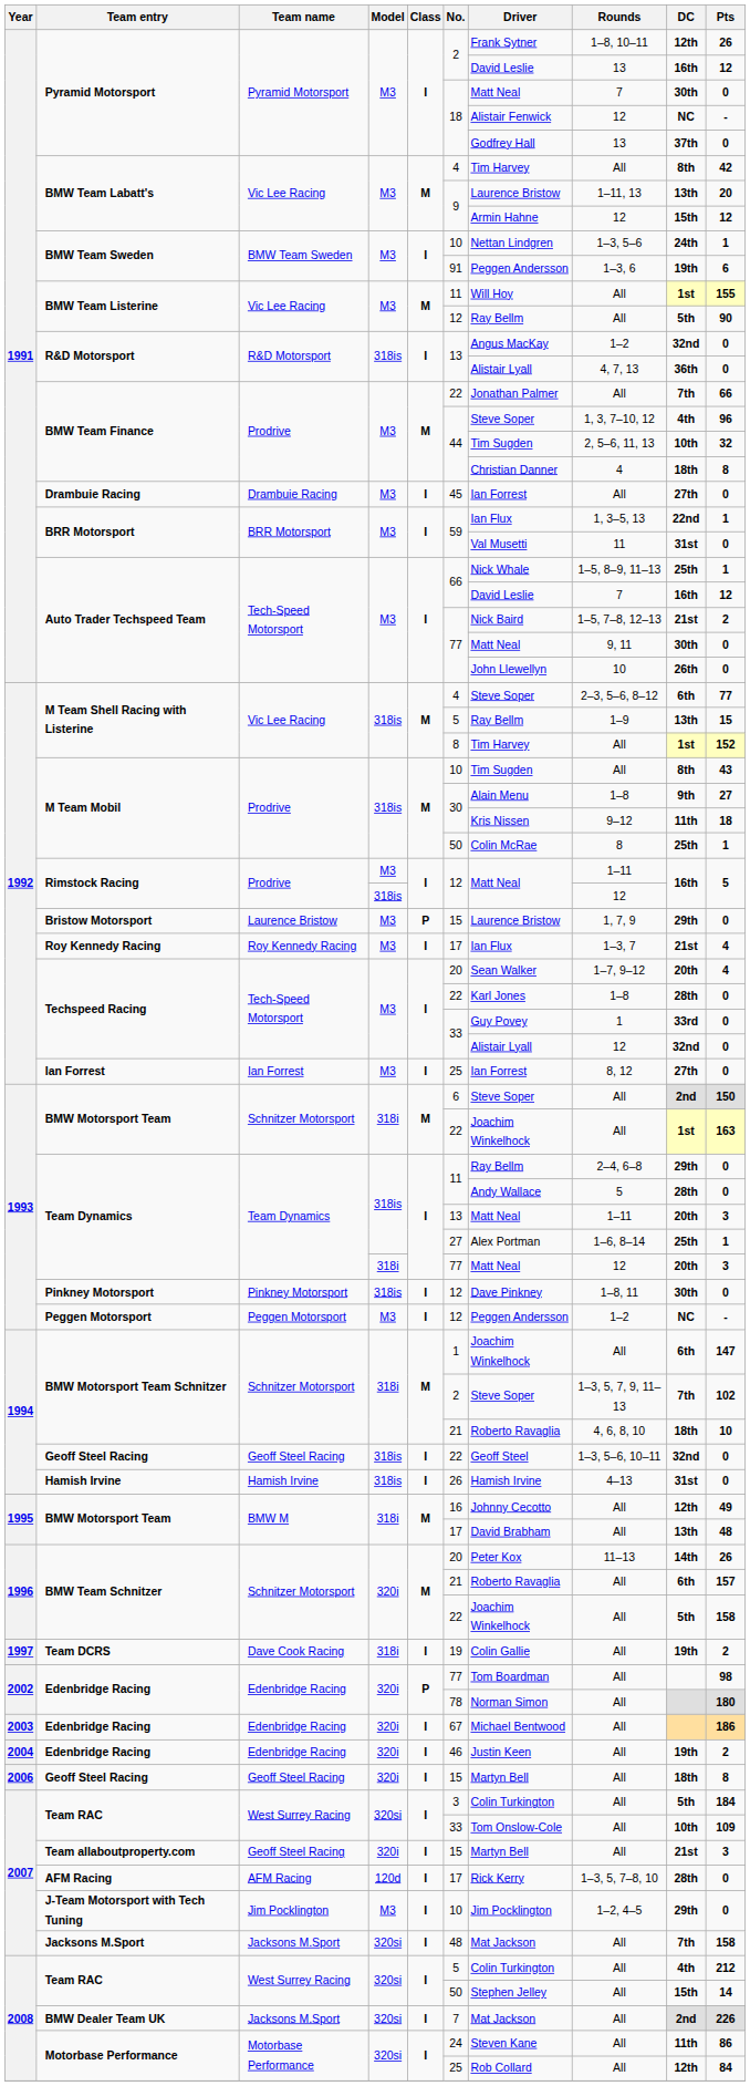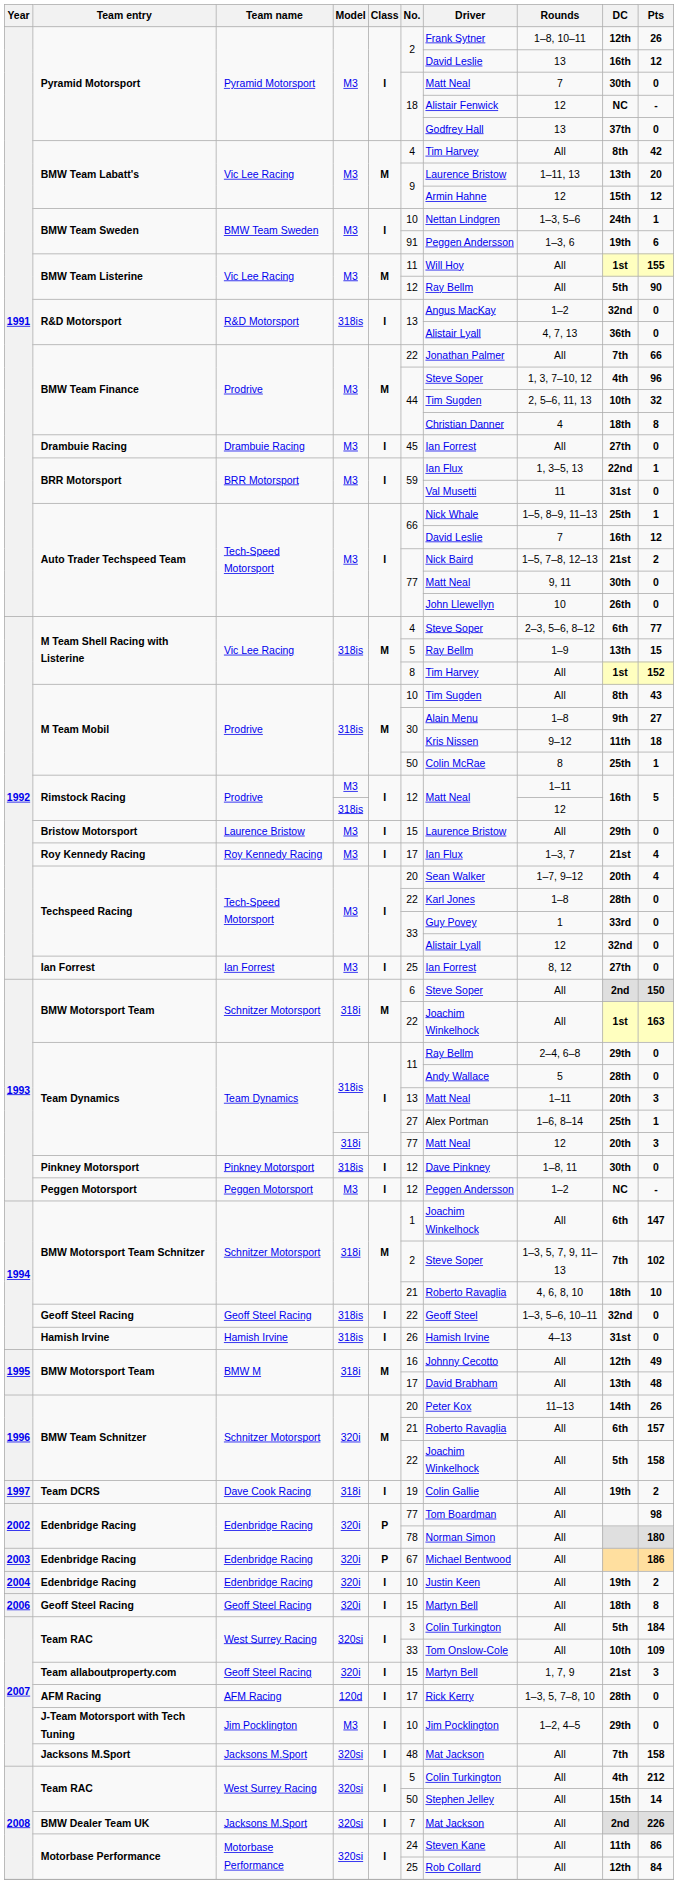Bristow Motorsport | Class: P -> I
Bristow Motorsport | Rounds: 1, 7, 9 -> All
2003 / Edenbridge Racing | Class: I -> P
2004 / Edenbridge Racing | No.: 46 -> 10
Team allaboutproperty.com | Rounds: All -> 1, 7, 9
